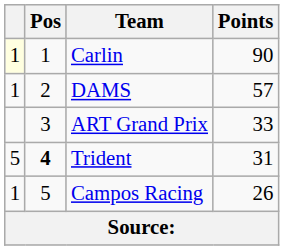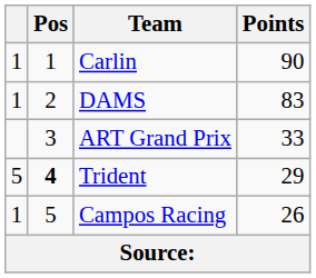Carlin | column 1: lightyellow background -> no background
DAMS | Points: 57 -> 83
Trident | Points: 31 -> 29
